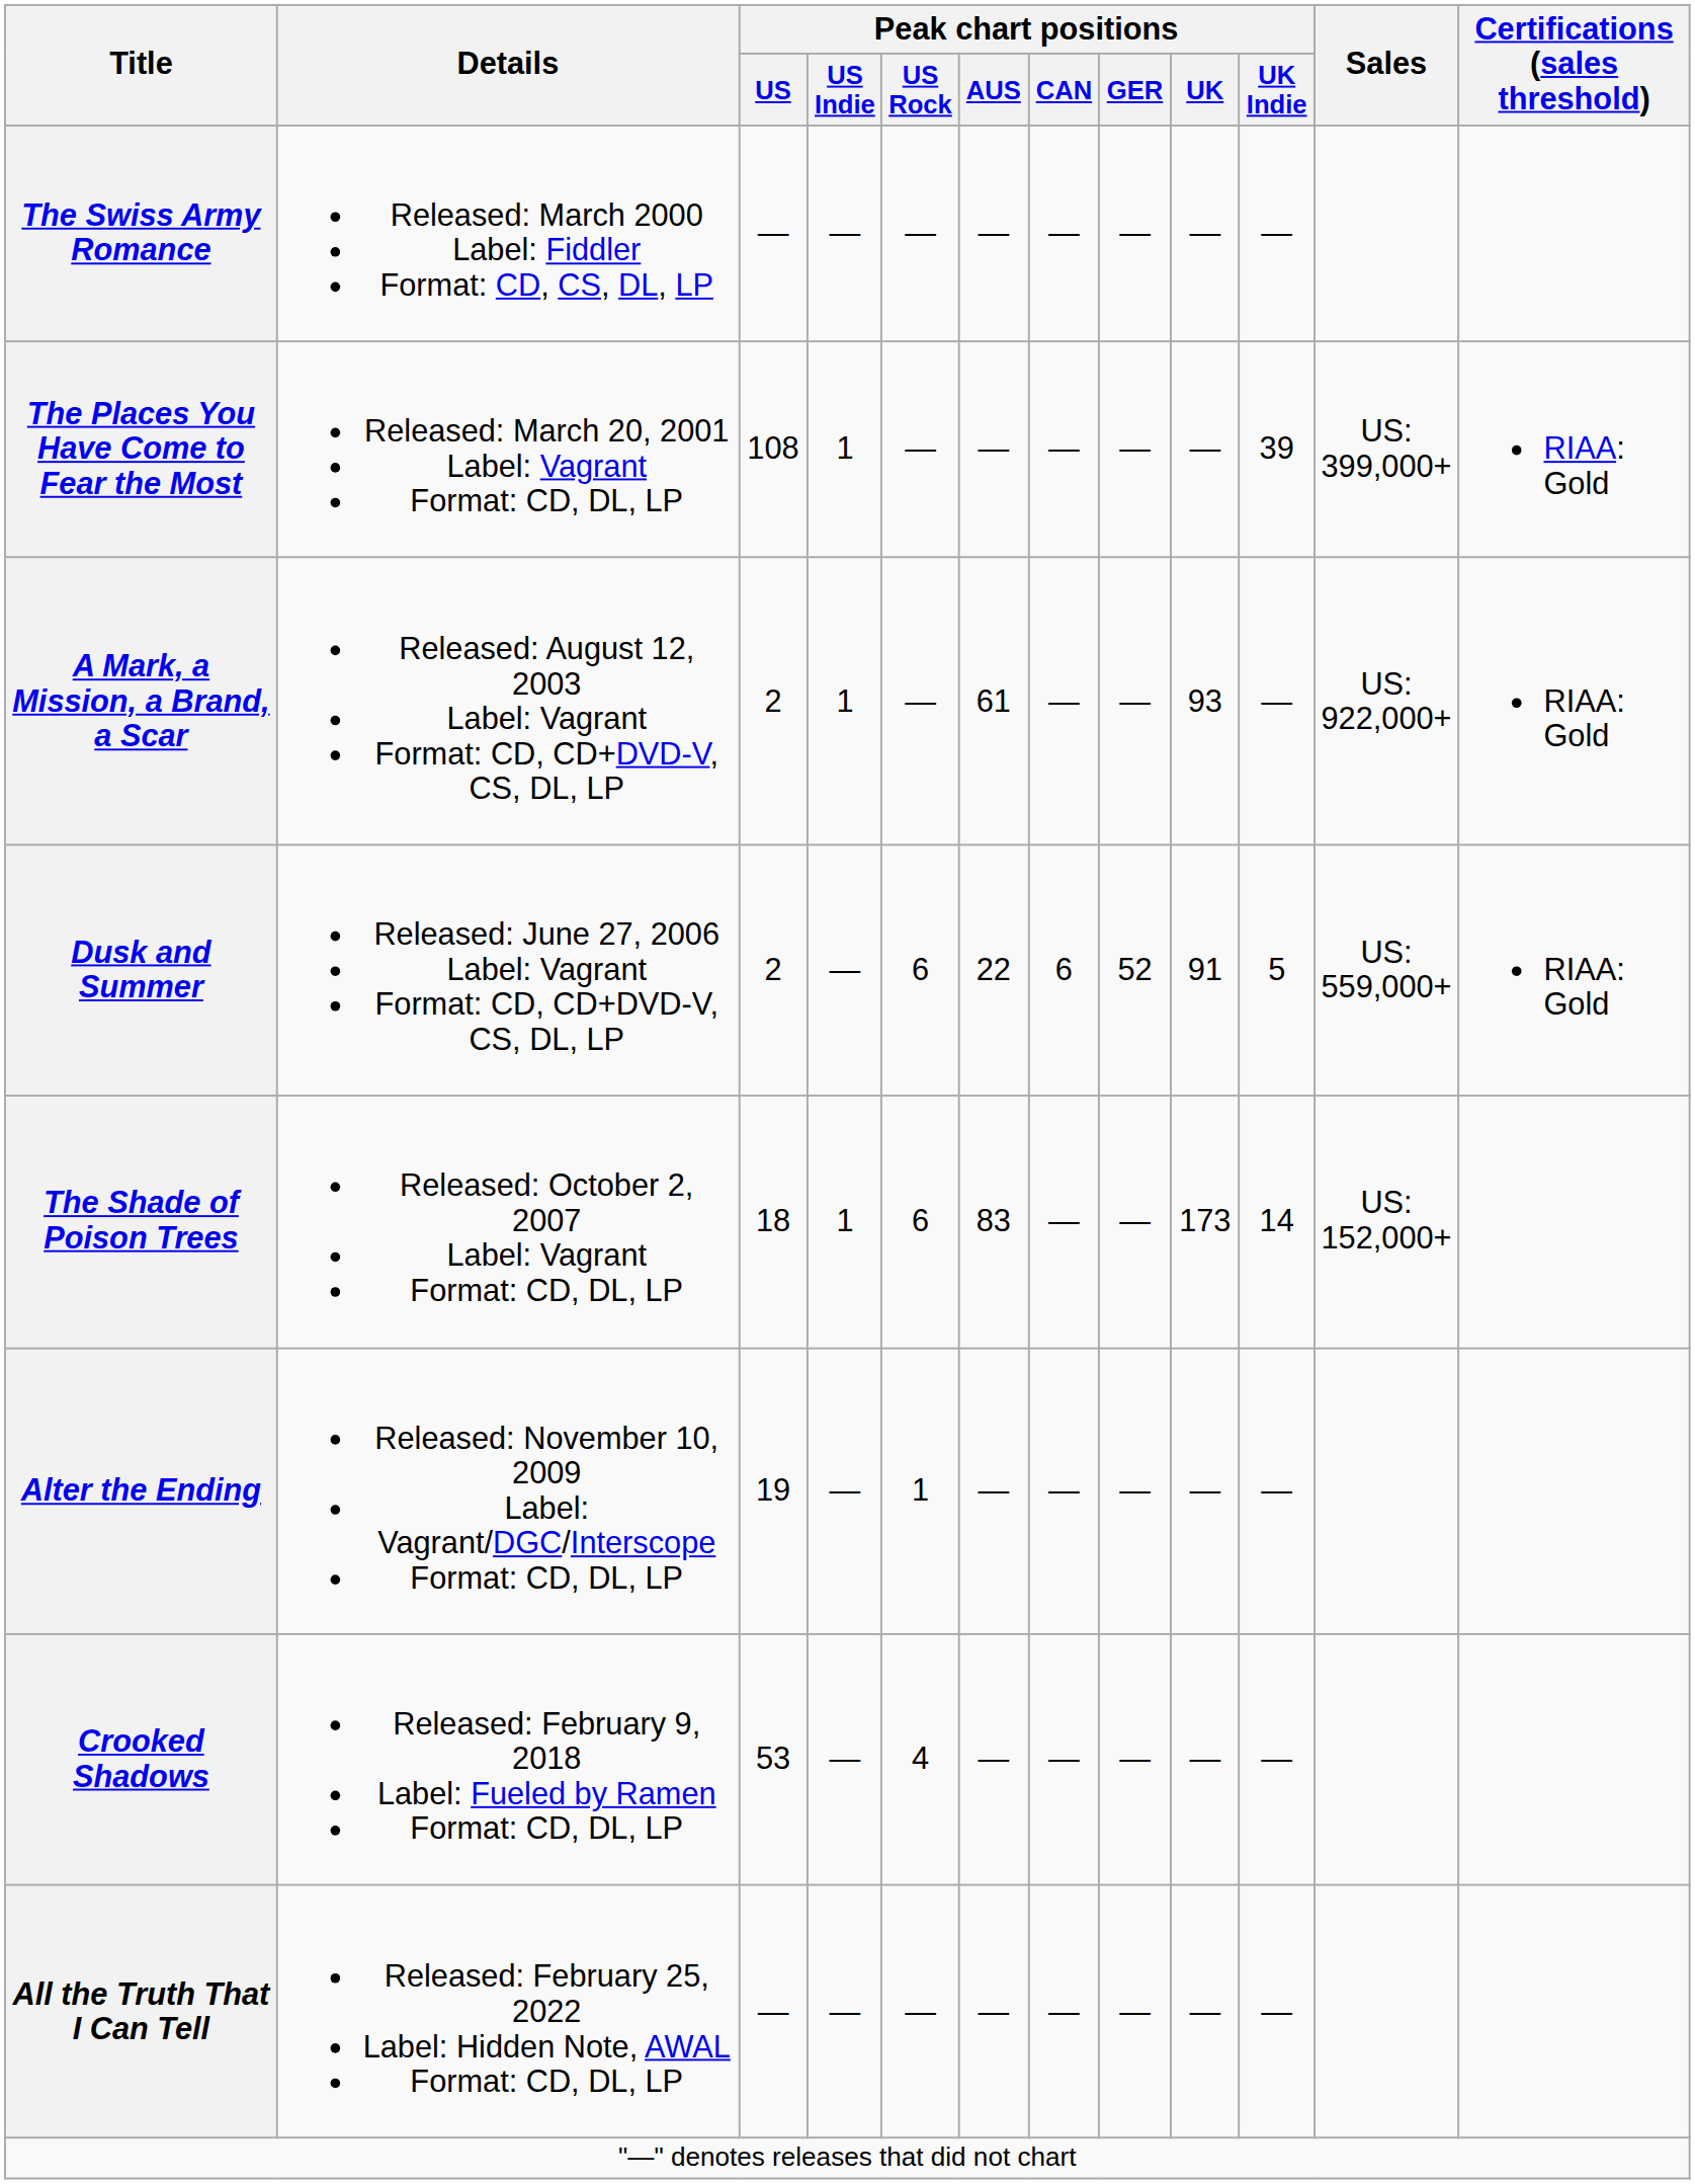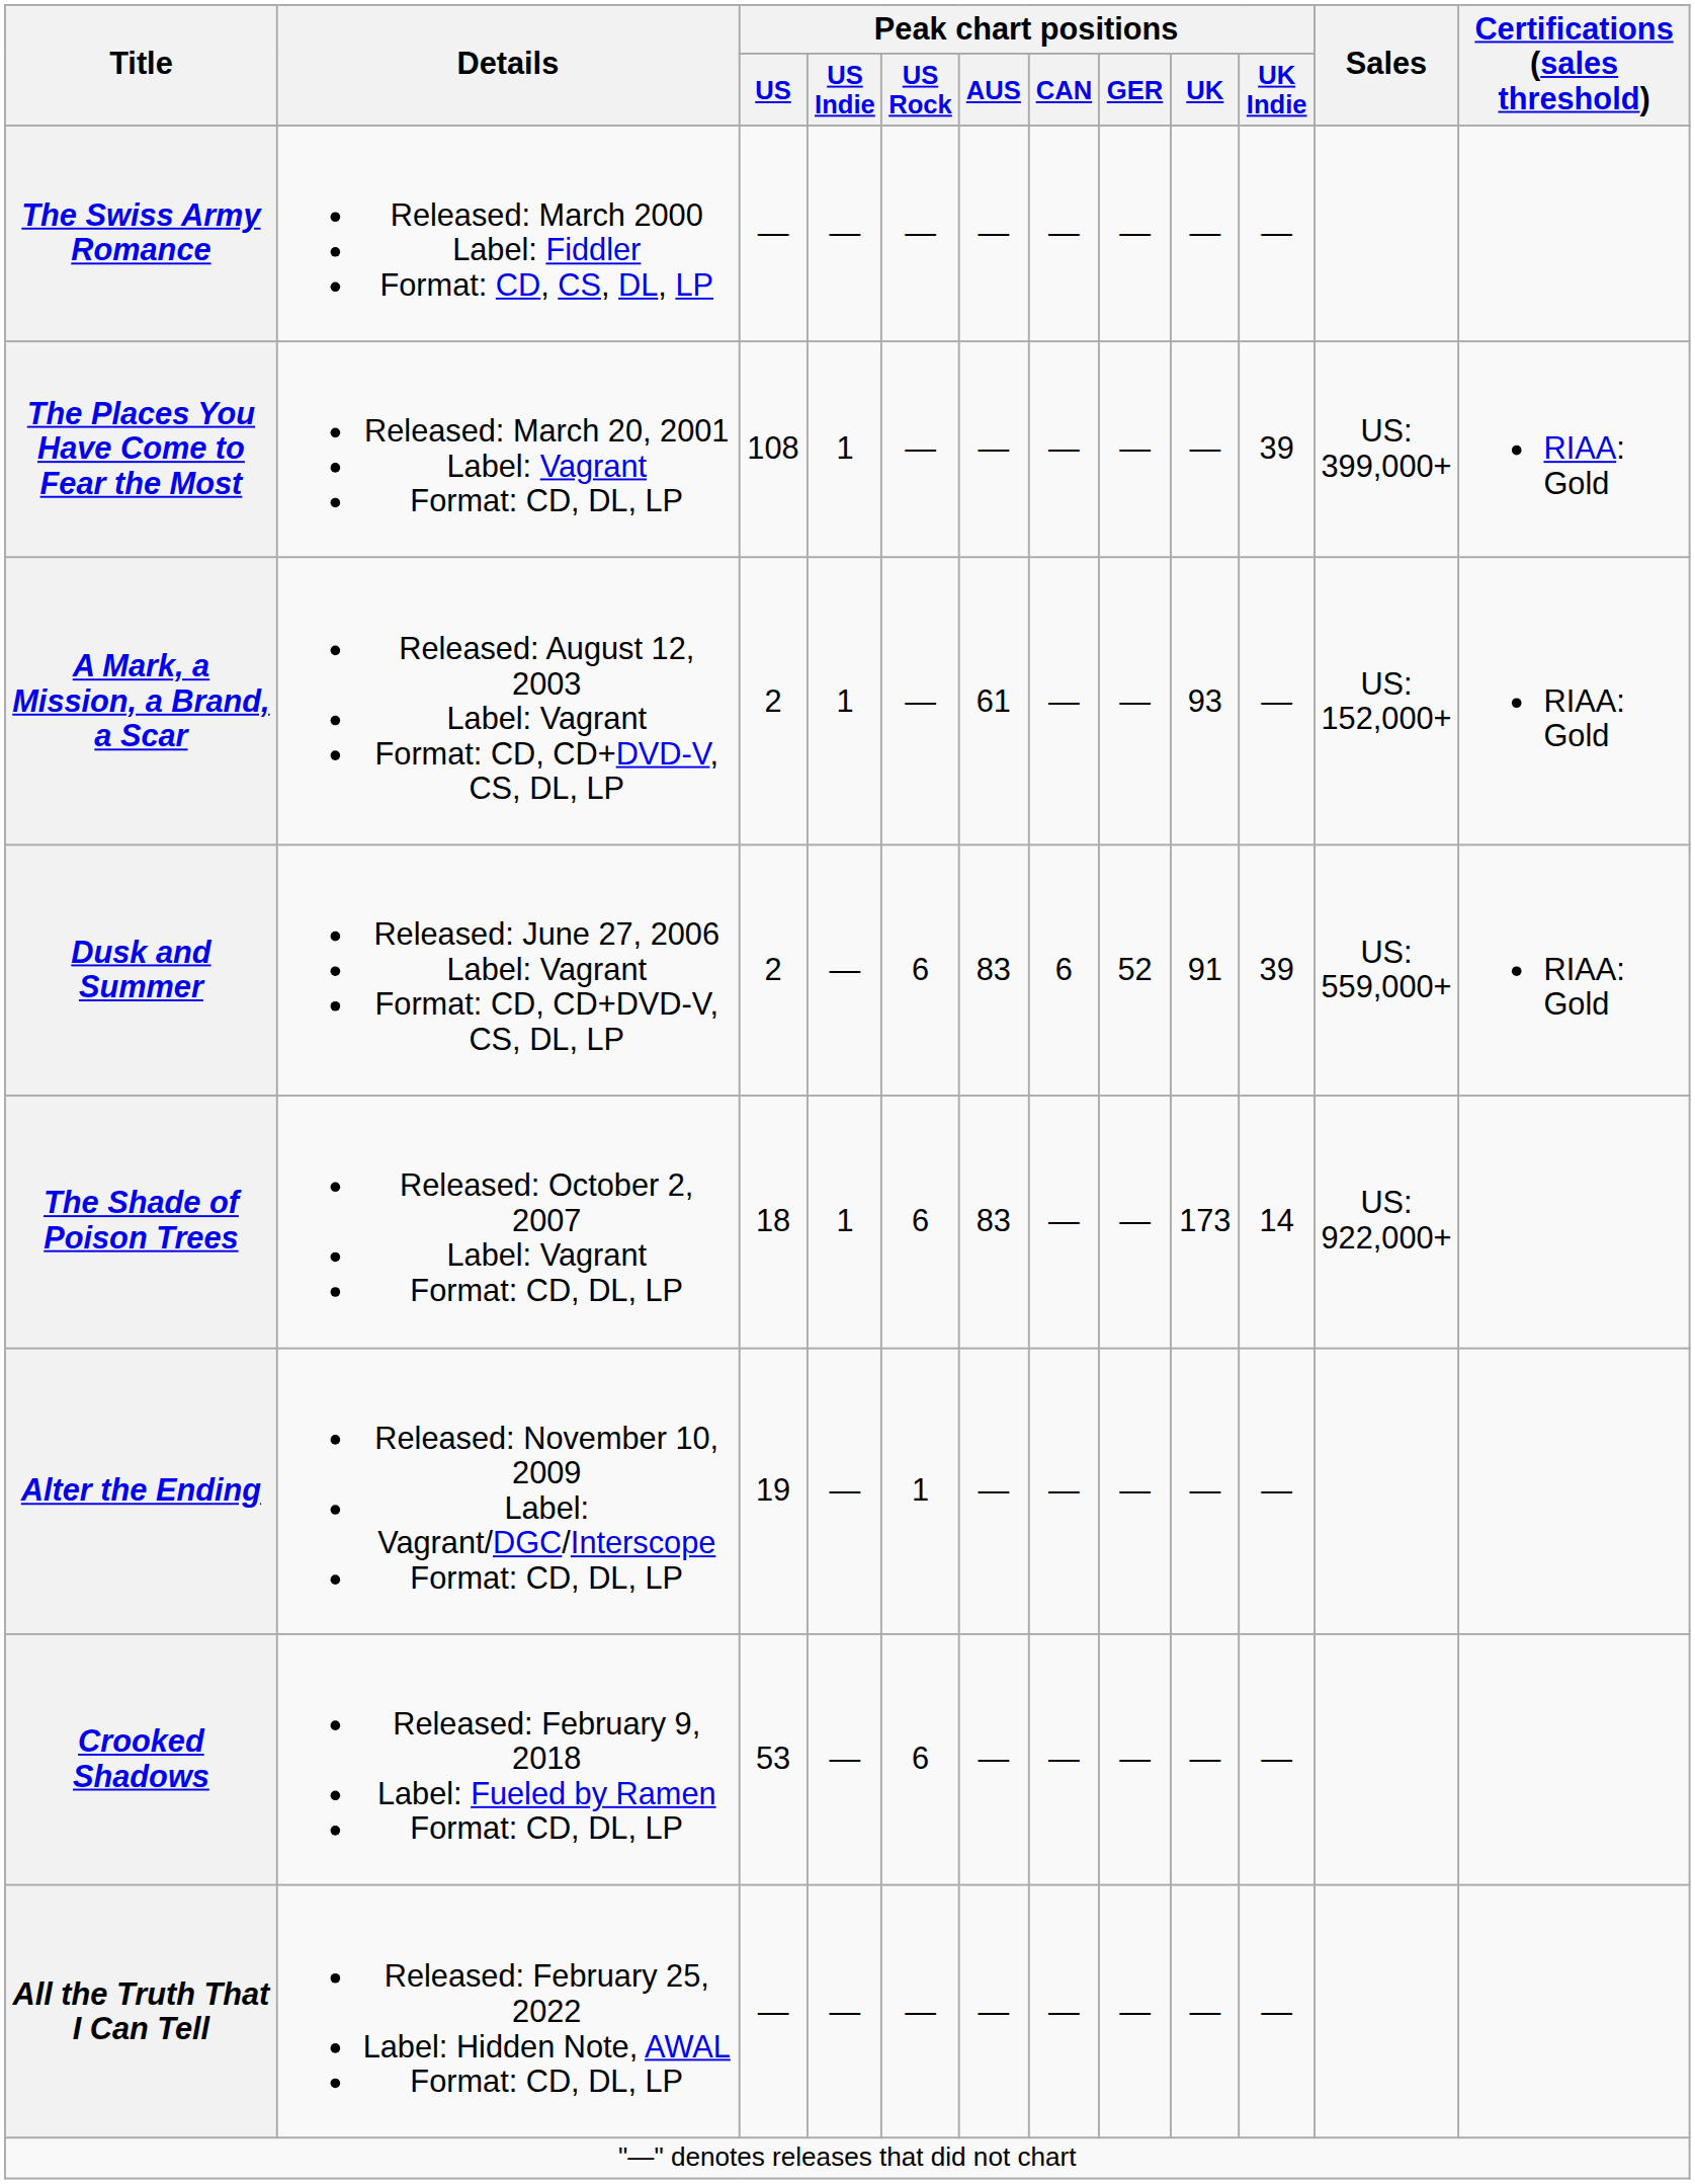A Mark, a Mission, a Brand, a Scar | Sales: US: 922,000+ -> US: 152,000+
Dusk and Summer | Peak chart positions / AUS: 22 -> 83
Dusk and Summer | Peak chart positions / UK Indie: 5 -> 39
The Shade of Poison Trees | Sales: US: 152,000+ -> US: 922,000+
Crooked Shadows | Peak chart positions / US Rock: 4 -> 6
